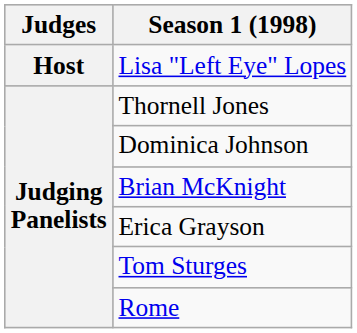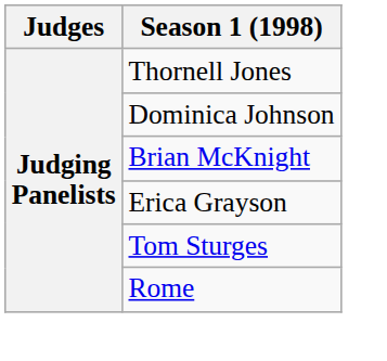- row: Host | Lisa "Left Eye" Lopes
